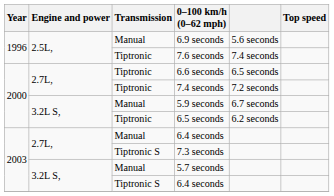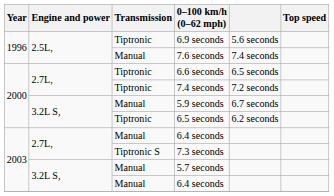6.9 seconds | Transmission: Manual -> Tiptronic
7.6 seconds | Transmission: Tiptronic -> Manual
3.2L S, / 6.4 seconds | Transmission: Tiptronic S -> Manual
